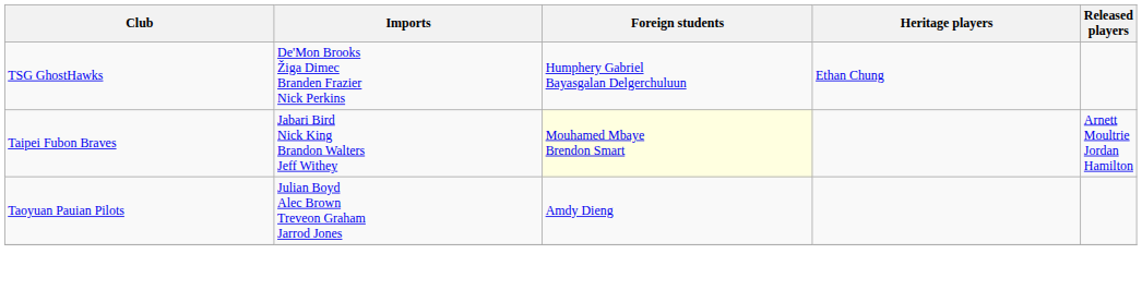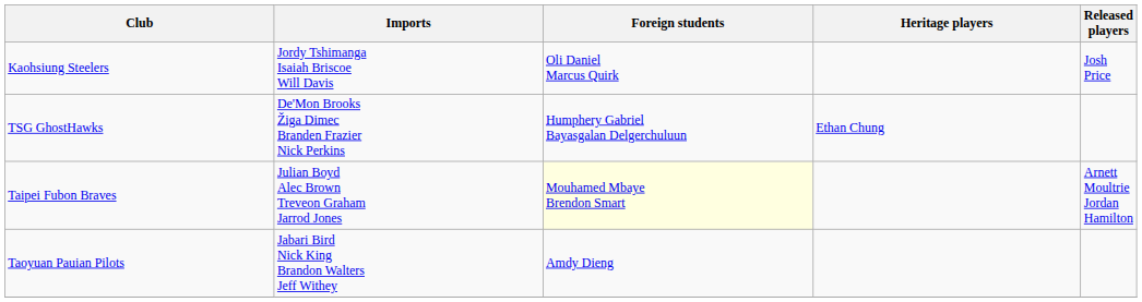+ row: Kaohsiung Steelers | Jordy Tshimanga Isaiah Briscoe Will Davis | Oli Daniel Marcus Quirk | Josh Price
Taipei Fubon Braves | Imports: Jabari Bird Nick King Brandon Walters Jeff Withey -> Julian Boyd Alec Brown Treveon Graham Jarrod Jones
Taoyuan Pauian Pilots | Imports: Julian Boyd Alec Brown Treveon Graham Jarrod Jones -> Jabari Bird Nick King Brandon Walters Jeff Withey
